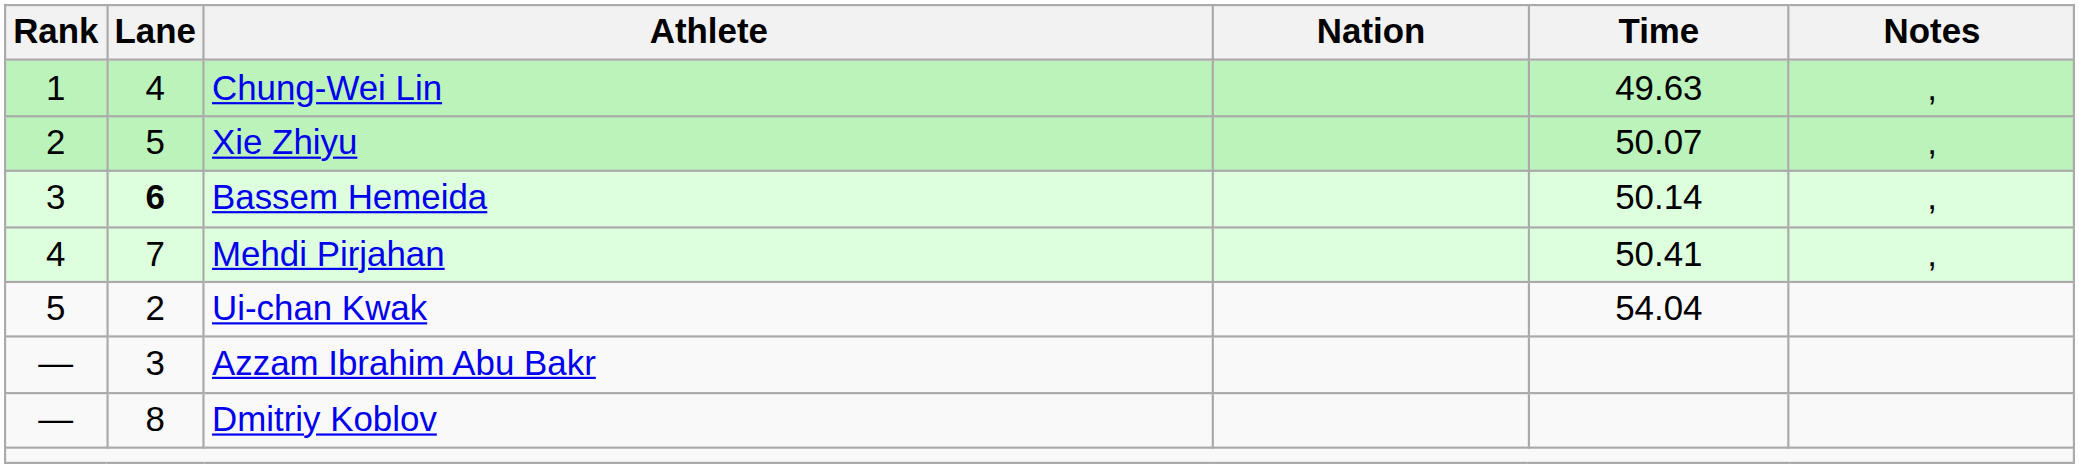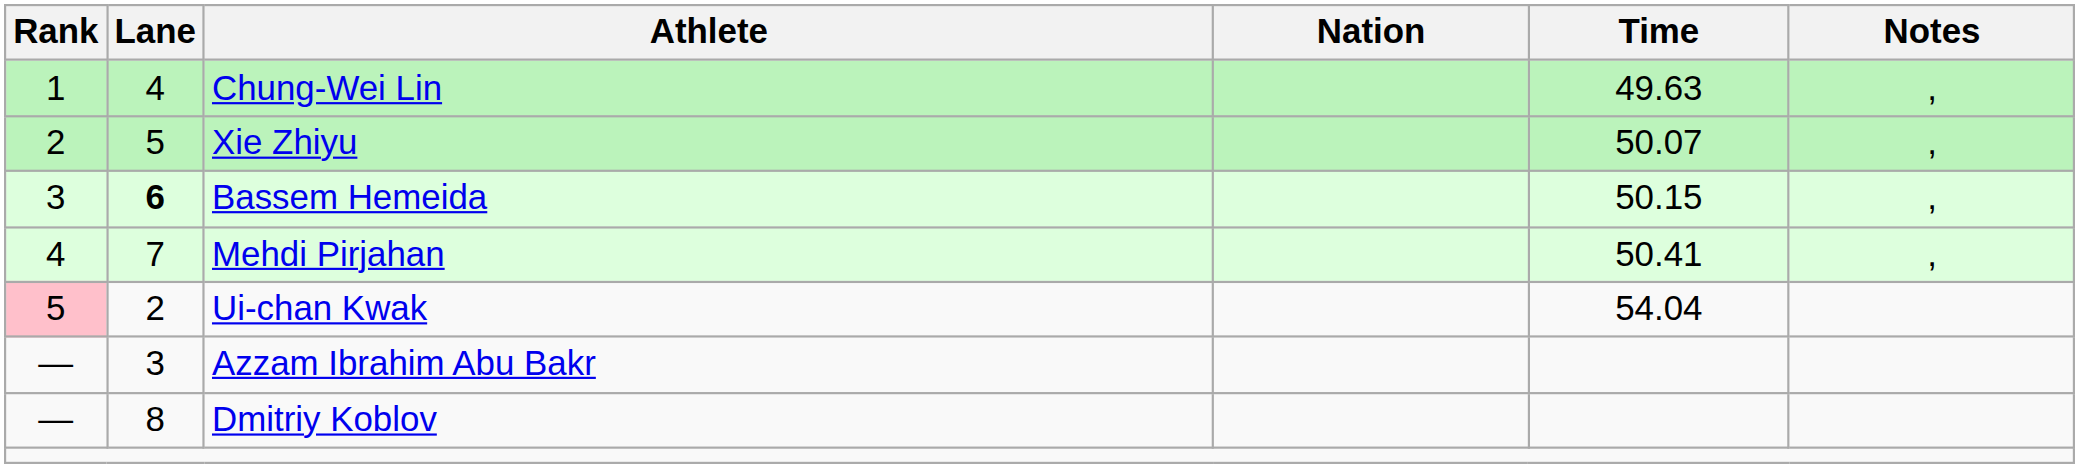Bassem Hemeida | Time: 50.14 -> 50.15
Ui-chan Kwak | Rank: no background -> pink background
